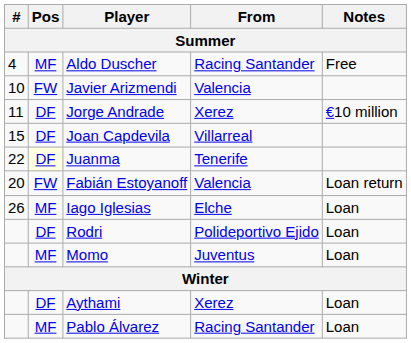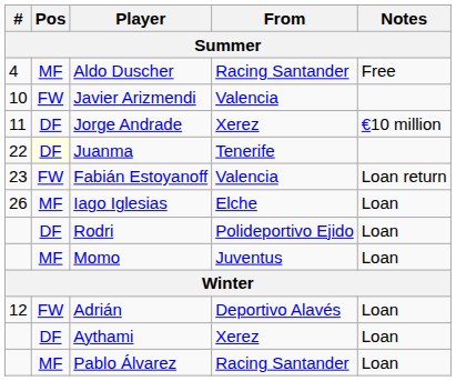- row: 15 | DF | Joan Capdevila | Villarreal
Fabián Estoyanoff | #: 20 -> 23
+ row: 12 | FW | Adrián | Deportivo Alavés | Loan
